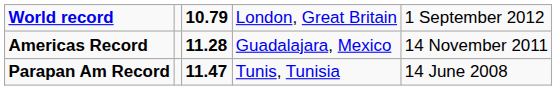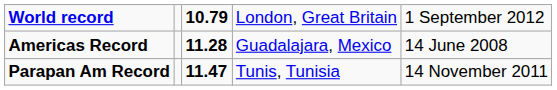Americas Record | column 5: 14 November 2011 -> 14 June 2008
Parapan Am Record | column 5: 14 June 2008 -> 14 November 2011
